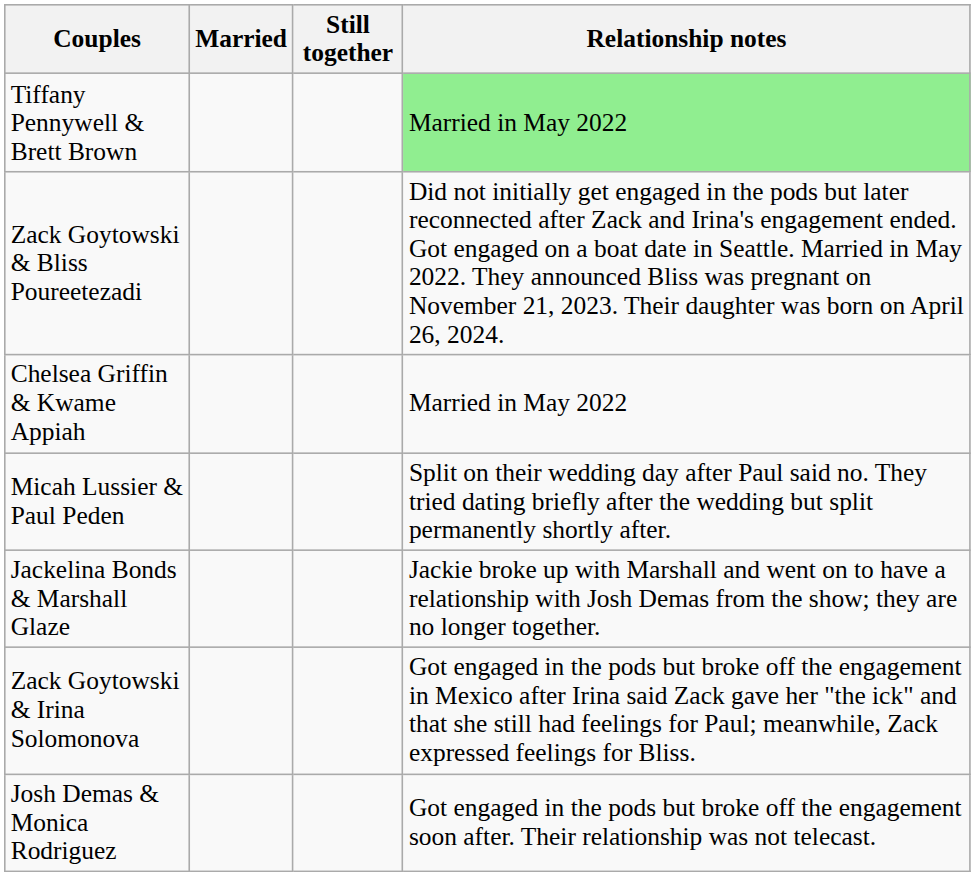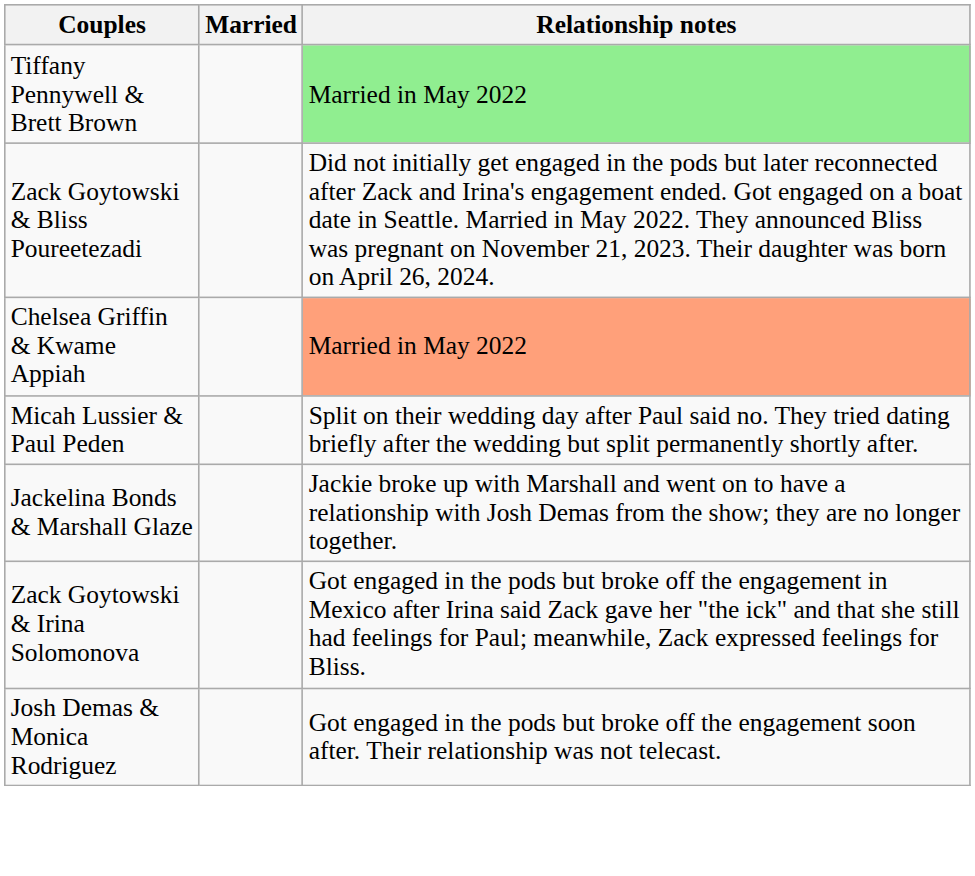- column: Still together
Chelsea Griffin & Kwame Appiah | Relationship notes: no background -> lightsalmon background
